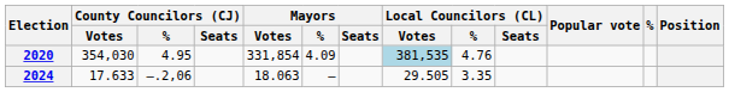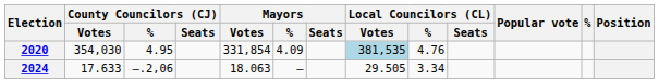2024 | Local Councilors (CL) / %: 3.35 -> 3.34
